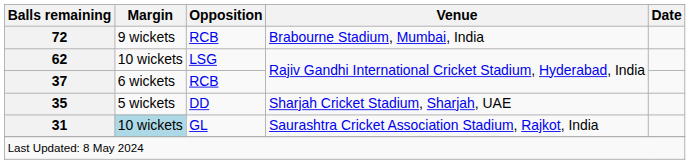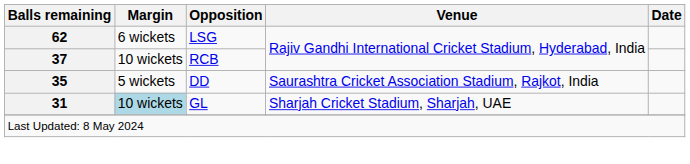- row: 72 | 9 wickets | RCB | Brabourne Stadium, Mumbai, India
62 | Margin: 10 wickets -> 6 wickets
37 | Margin: 6 wickets -> 10 wickets
35 | Venue: Sharjah Cricket Stadium, Sharjah, UAE -> Saurashtra Cricket Association Stadium, Rajkot, India
31 | Venue: Saurashtra Cricket Association Stadium, Rajkot, India -> Sharjah Cricket Stadium, Sharjah, UAE
